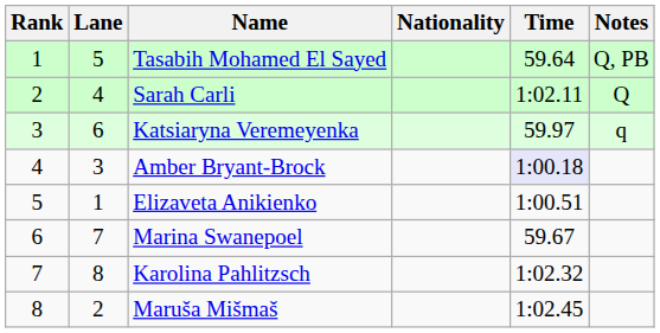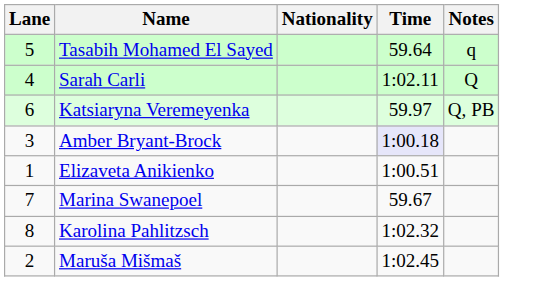- column: Rank | 1 | 2 | 3 | 4 | 5 | 6 | 7 | 8
Tasabih Mohamed El Sayed | Notes: Q, PB -> q
Katsiaryna Veremeyenka | Notes: q -> Q, PB
